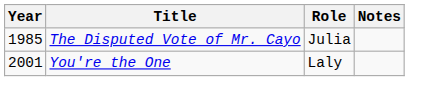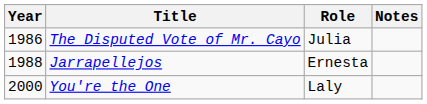The Disputed Vote of Mr. Cayo | Year: 1985 -> 1986
+ row: 1988 | Jarrapellejos | Ernesta
You're the One | Year: 2001 -> 2000
